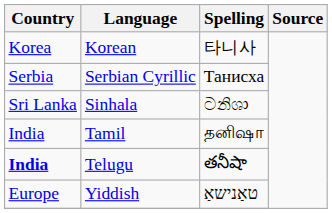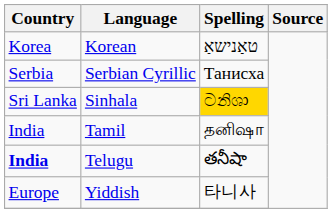Korean | Spelling: 타니사 -> טאַנישאַ
Sinhala | Spelling: no background -> gold background
Yiddish | Spelling: טאַנישאַ -> 타니사
